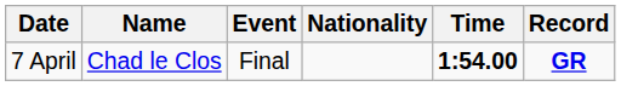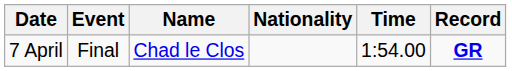columns swapped: Event <-> Name
7 April | Time: bold -> normal
